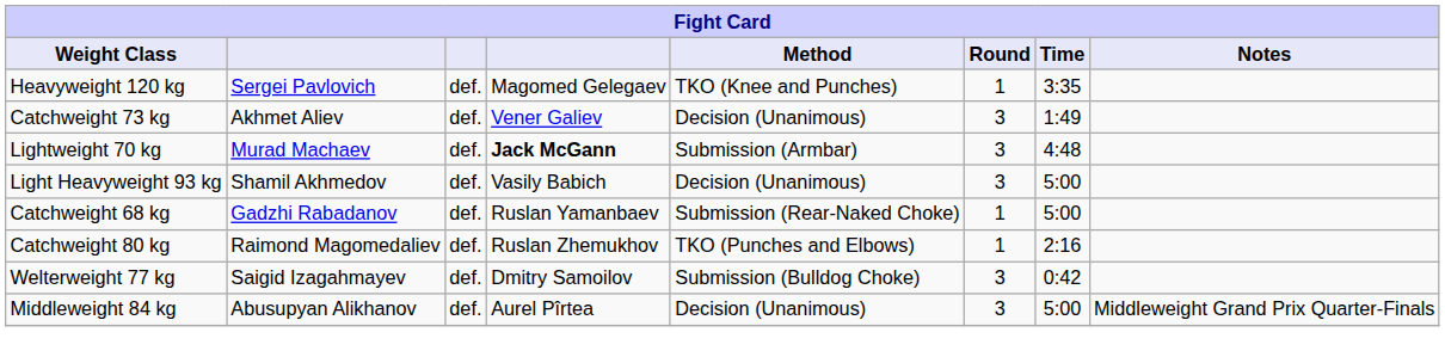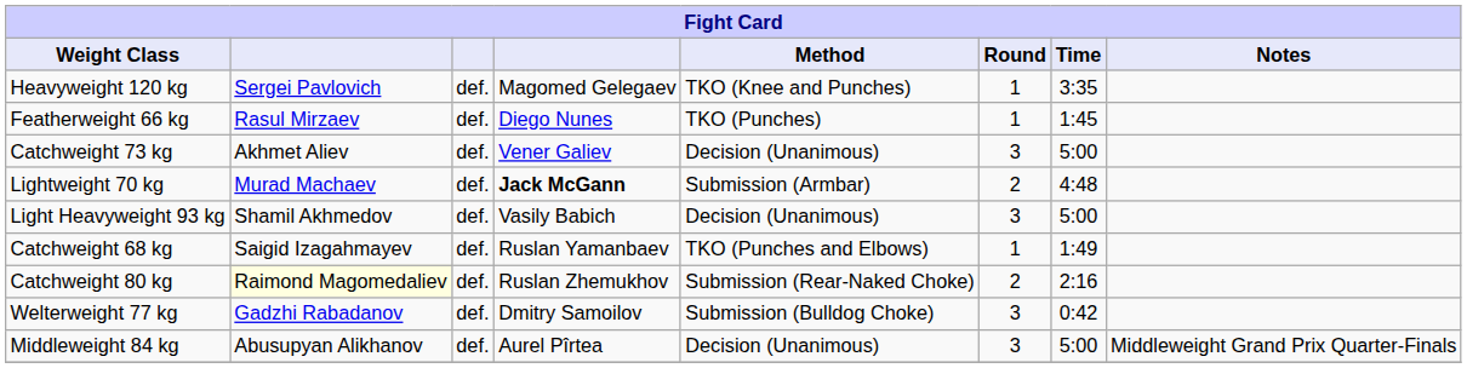+ row: Featherweight 66 kg | Rasul Mirzaev | def. | Diego Nunes | TKO (Punches) | 1 | 1:45
Catchweight 73 kg | Time: 1:49 -> 5:00
Lightweight 70 kg | Round: 3 -> 2
Catchweight 68 kg | column 2: Gadzhi Rabadanov -> Saigid Izagahmayev
Catchweight 68 kg | Method: Submission (Rear-Naked Choke) -> TKO (Punches and Elbows)
Catchweight 68 kg | Time: 5:00 -> 1:49
Catchweight 80 kg | column 2: no background -> lightyellow background
Catchweight 80 kg | Method: TKO (Punches and Elbows) -> Submission (Rear-Naked Choke)
Catchweight 80 kg | Round: 1 -> 2
Welterweight 77 kg | column 2: Saigid Izagahmayev -> Gadzhi Rabadanov
